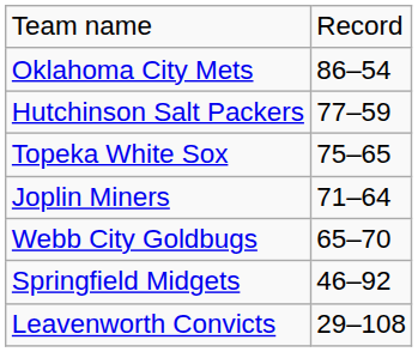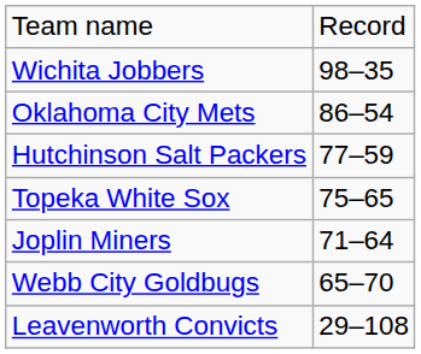+ row: Wichita Jobbers | 98–35
- row: Springfield Midgets | 46–92
